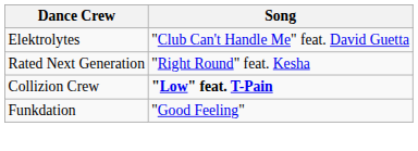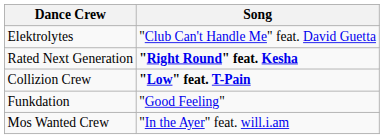Rated Next Generation | Song: normal -> bold
+ row: Mos Wanted Crew | "In the Ayer" feat. will.i.am
